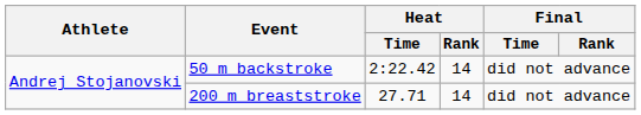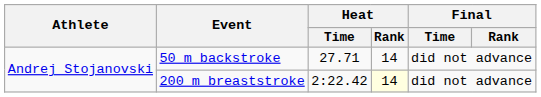50 m backstroke | Heat / Time: 2:22.42 -> 27.71
200 m breaststroke | Heat / Time: 27.71 -> 2:22.42
200 m breaststroke | Heat / Rank: no background -> lightyellow background
